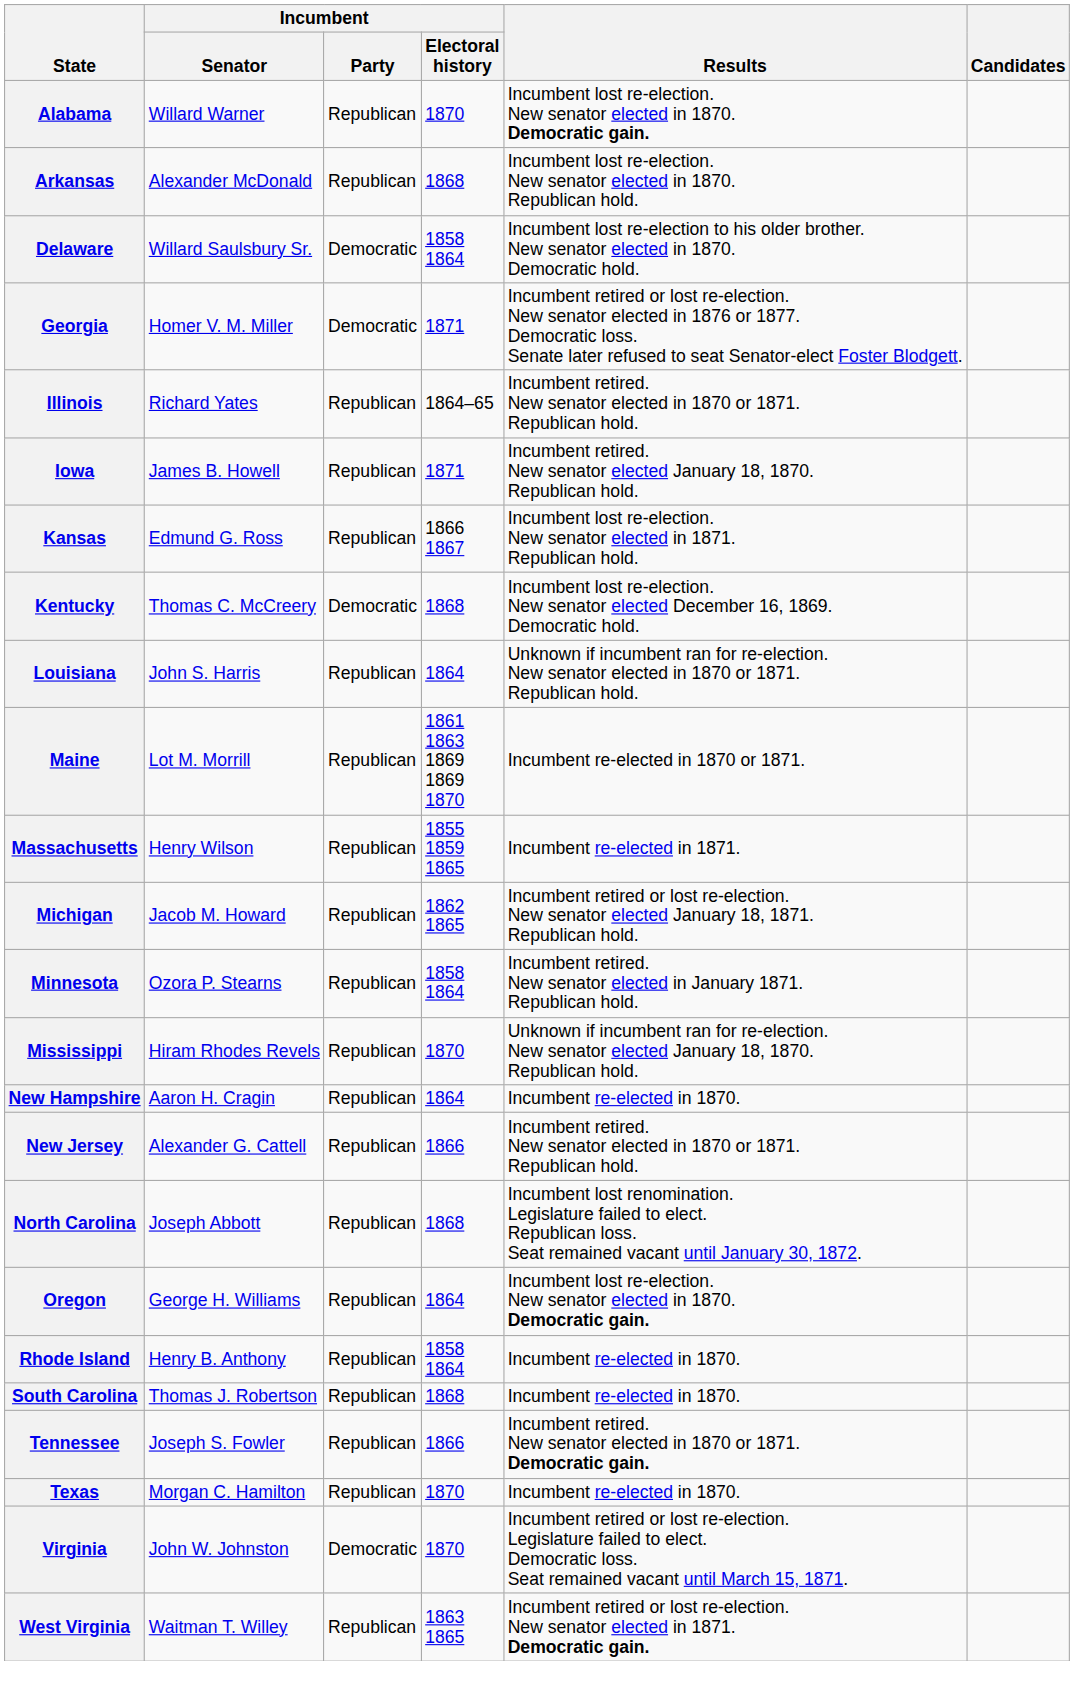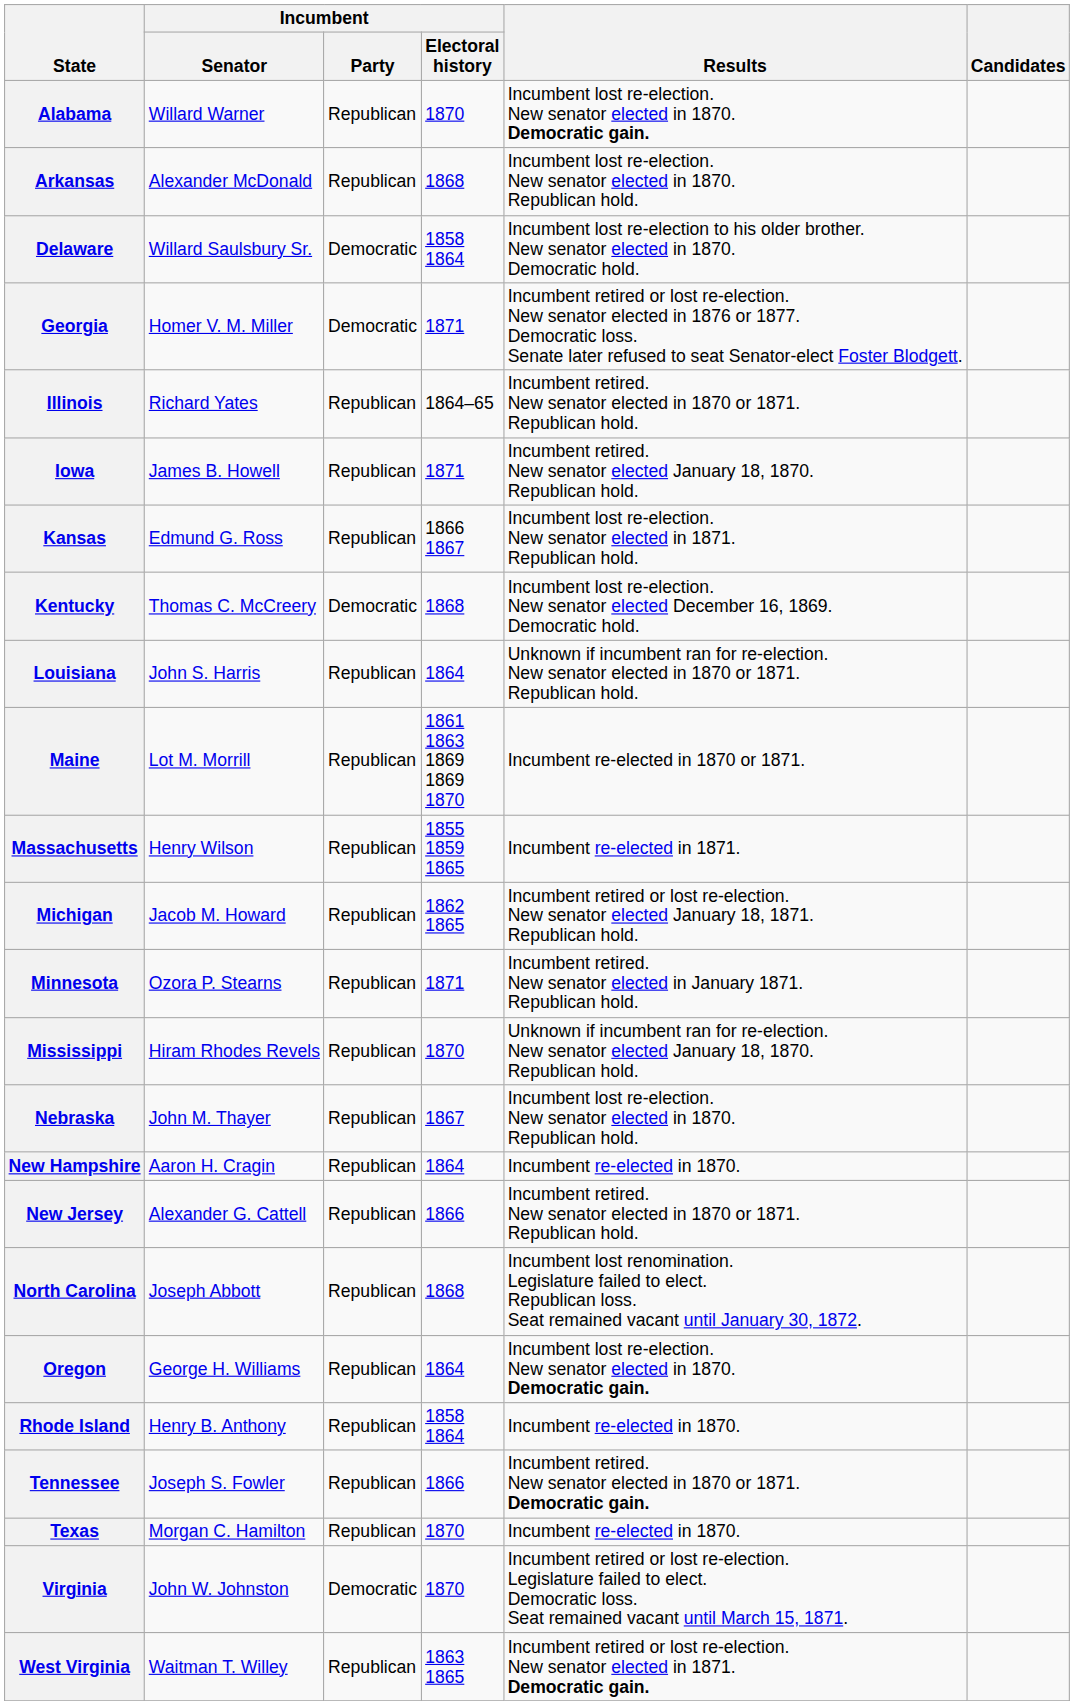Minnesota | Incumbent / Electoral history: 1858 1864 -> 1871
+ row: Nebraska | John M. Thayer | Republican | 1867 | Incumbent lost re-election. New senator elected in 1870. Republican hold.
- row: South Carolina | Thomas J. Robertson | Republican | 1868 | Incumbent re-elected in 1870.
